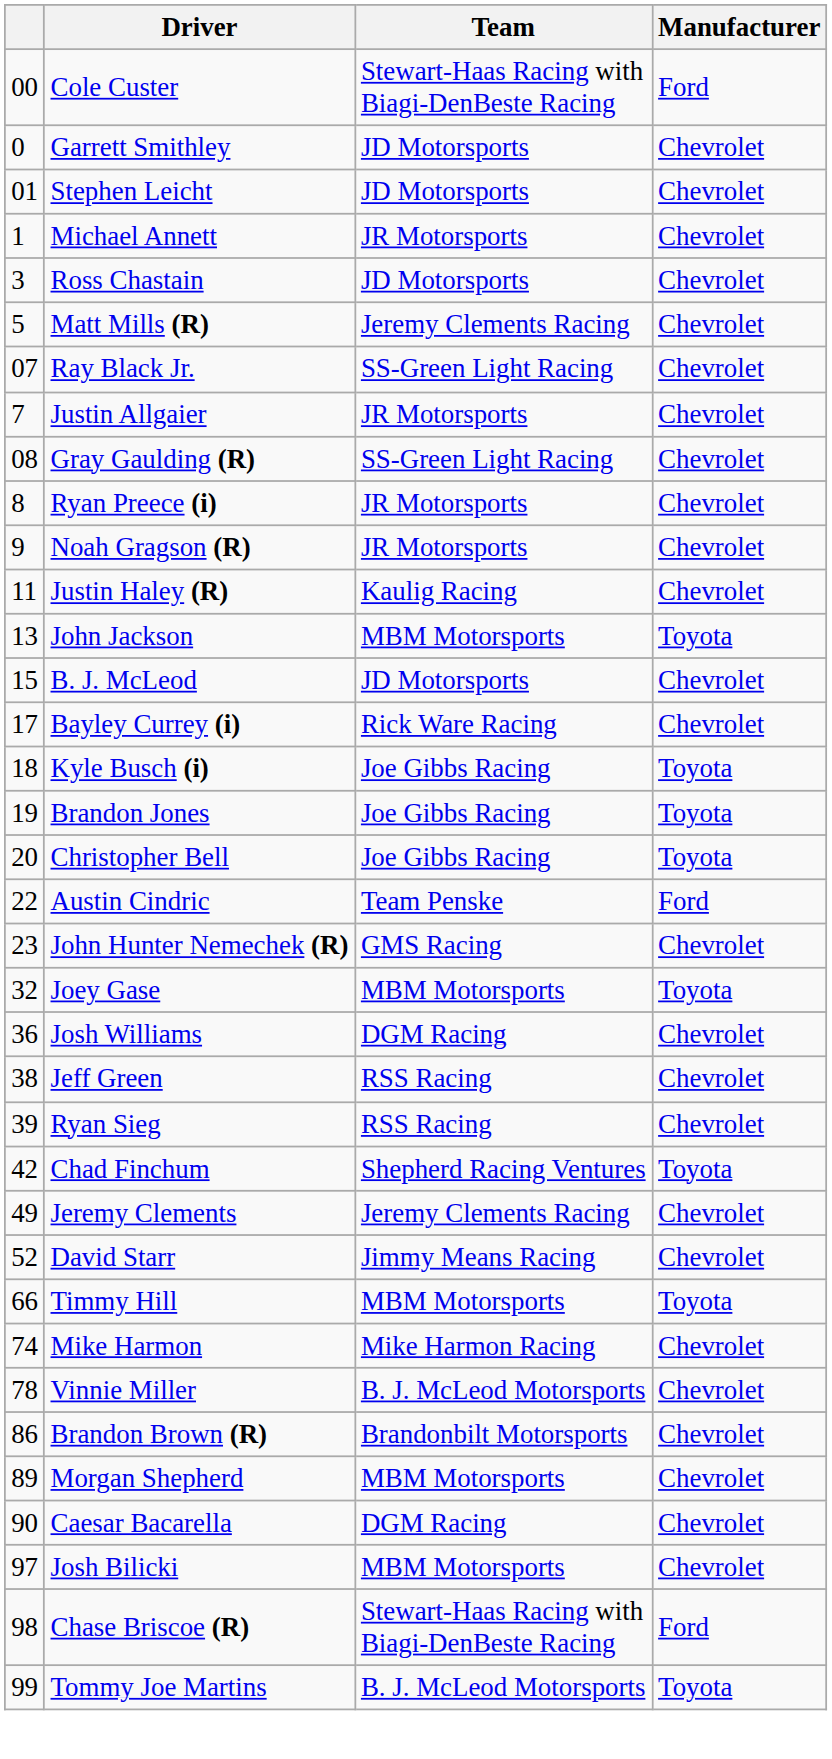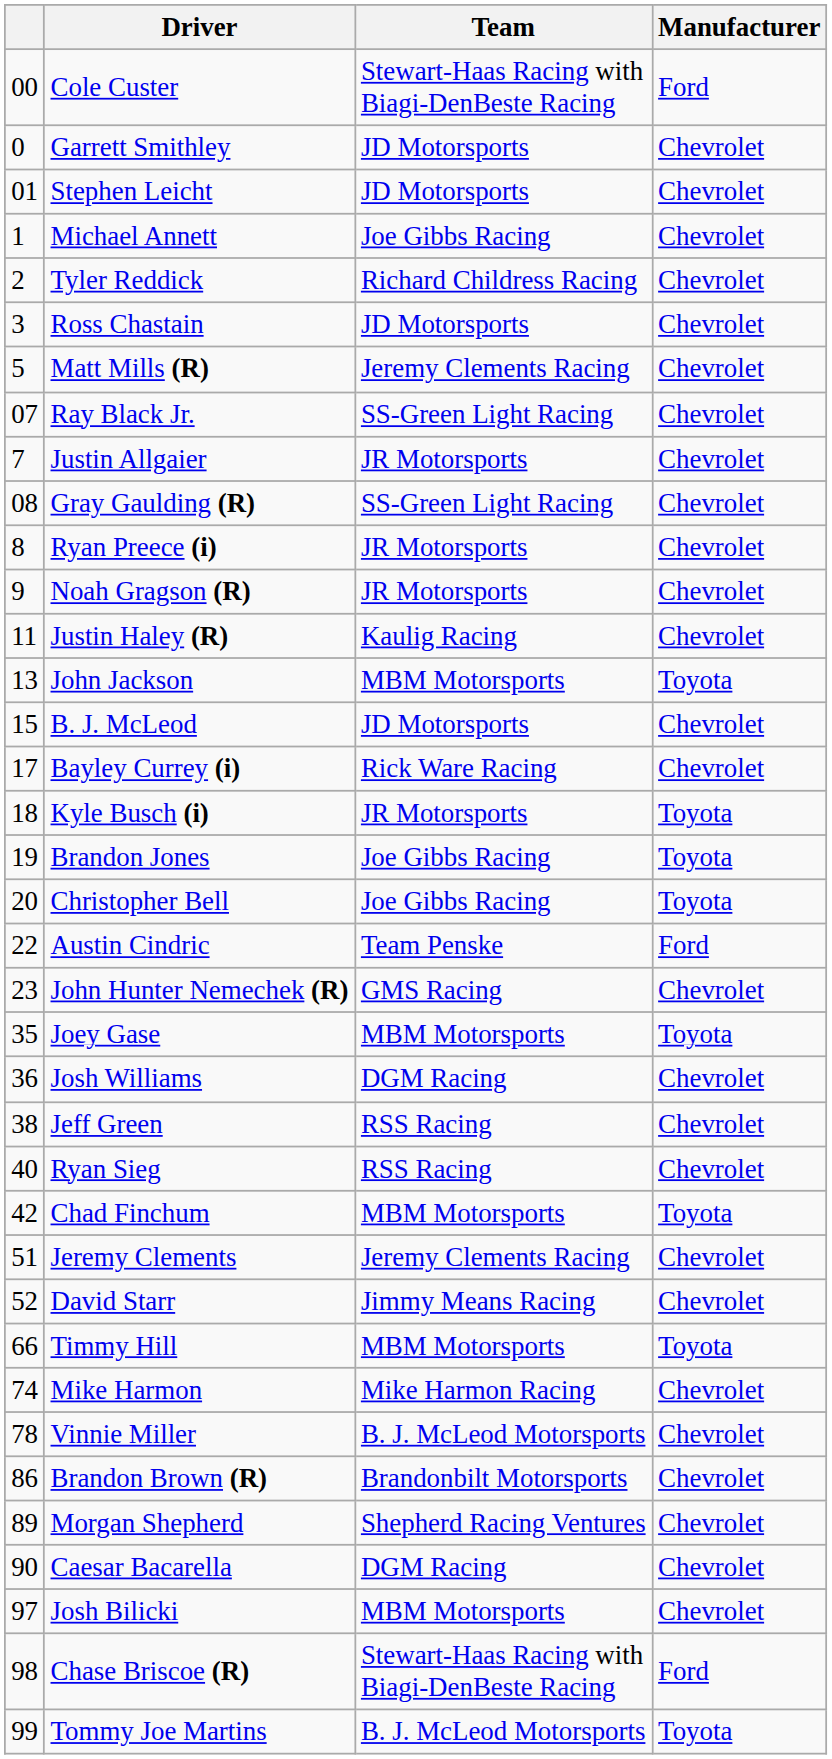Michael Annett | Team: JR Motorsports -> Joe Gibbs Racing
+ row: 2 | Tyler Reddick | Richard Childress Racing | Chevrolet
Kyle Busch (i) | Team: Joe Gibbs Racing -> JR Motorsports
Joey Gase | column 1: 32 -> 35
Ryan Sieg | column 1: 39 -> 40
Chad Finchum | Team: Shepherd Racing Ventures -> MBM Motorsports
Jeremy Clements | column 1: 49 -> 51
Morgan Shepherd | Team: MBM Motorsports -> Shepherd Racing Ventures
